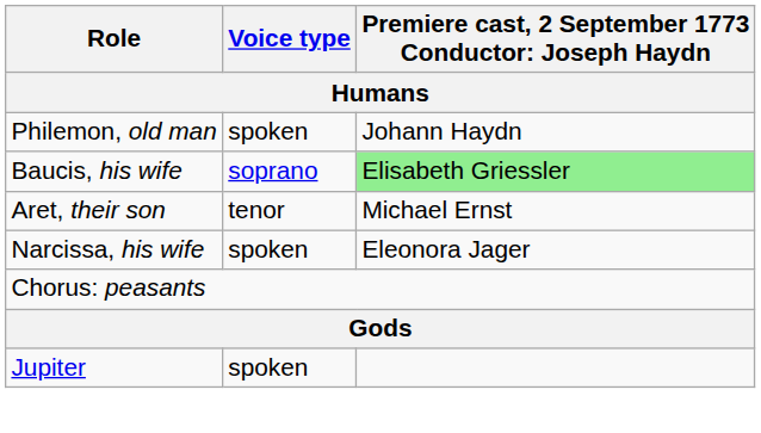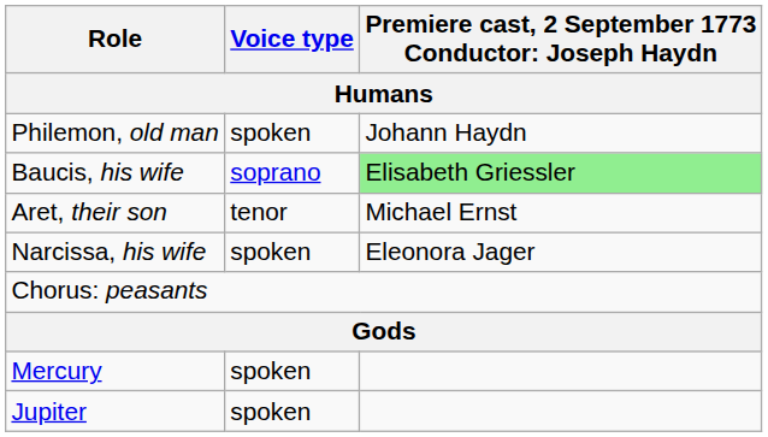+ row: Mercury | spoken
